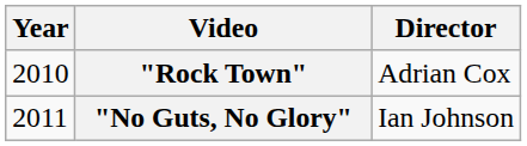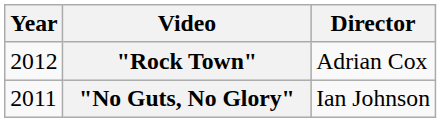"Rock Town" | Year: 2010 -> 2012
